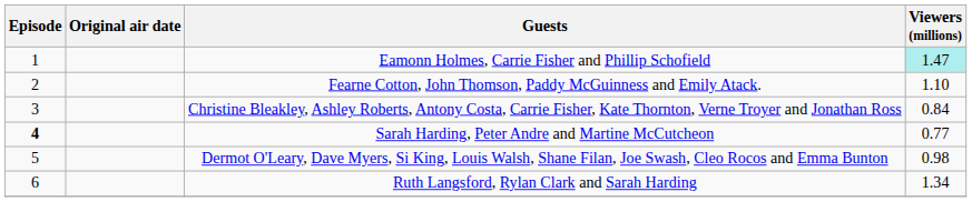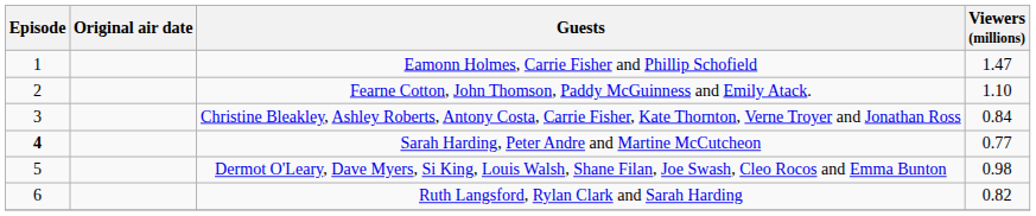Eamonn Holmes, Carrie Fisher and Phillip Schofield | Viewers (millions): paleturquoise background -> no background
Ruth Langsford, Rylan Clark and Sarah Harding | Viewers (millions): 1.34 -> 0.82
